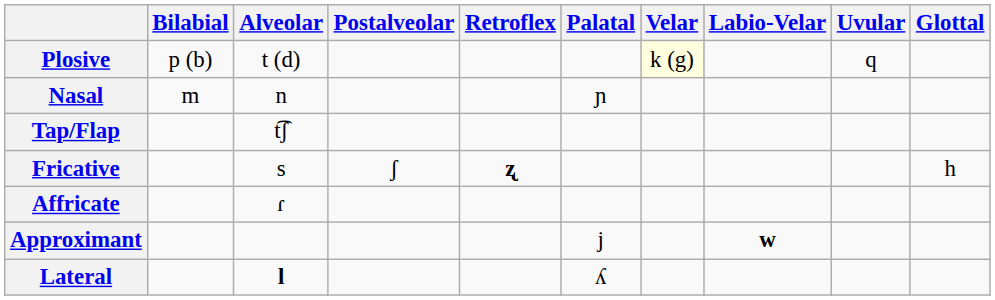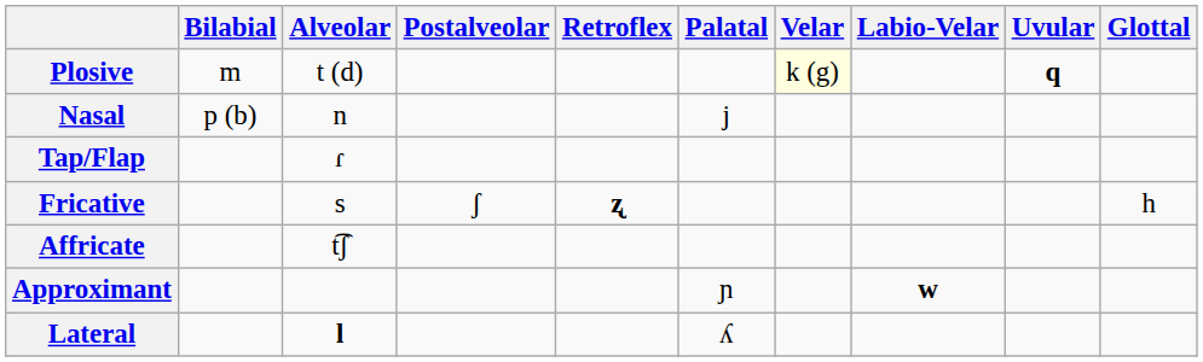Plosive | Bilabial: p (b) -> m
Plosive | Uvular: normal -> bold
Nasal | Bilabial: m -> p (b)
Nasal | Palatal: ɲ -> j
Tap/Flap | Alveolar: t͡ʃ -> ɾ
Affricate | Alveolar: ɾ -> t͡ʃ
Approximant | Palatal: j -> ɲ
